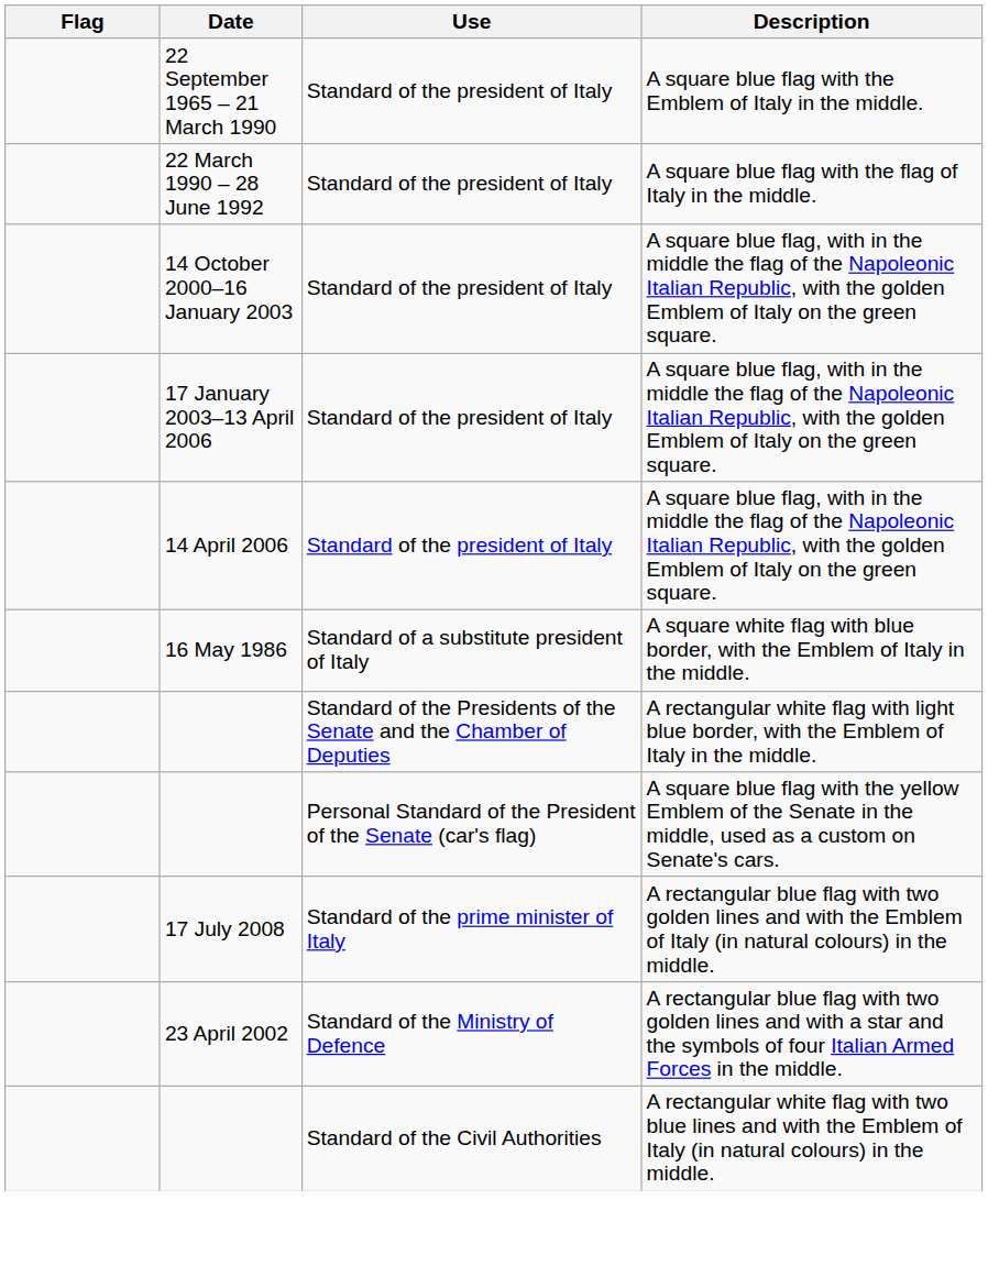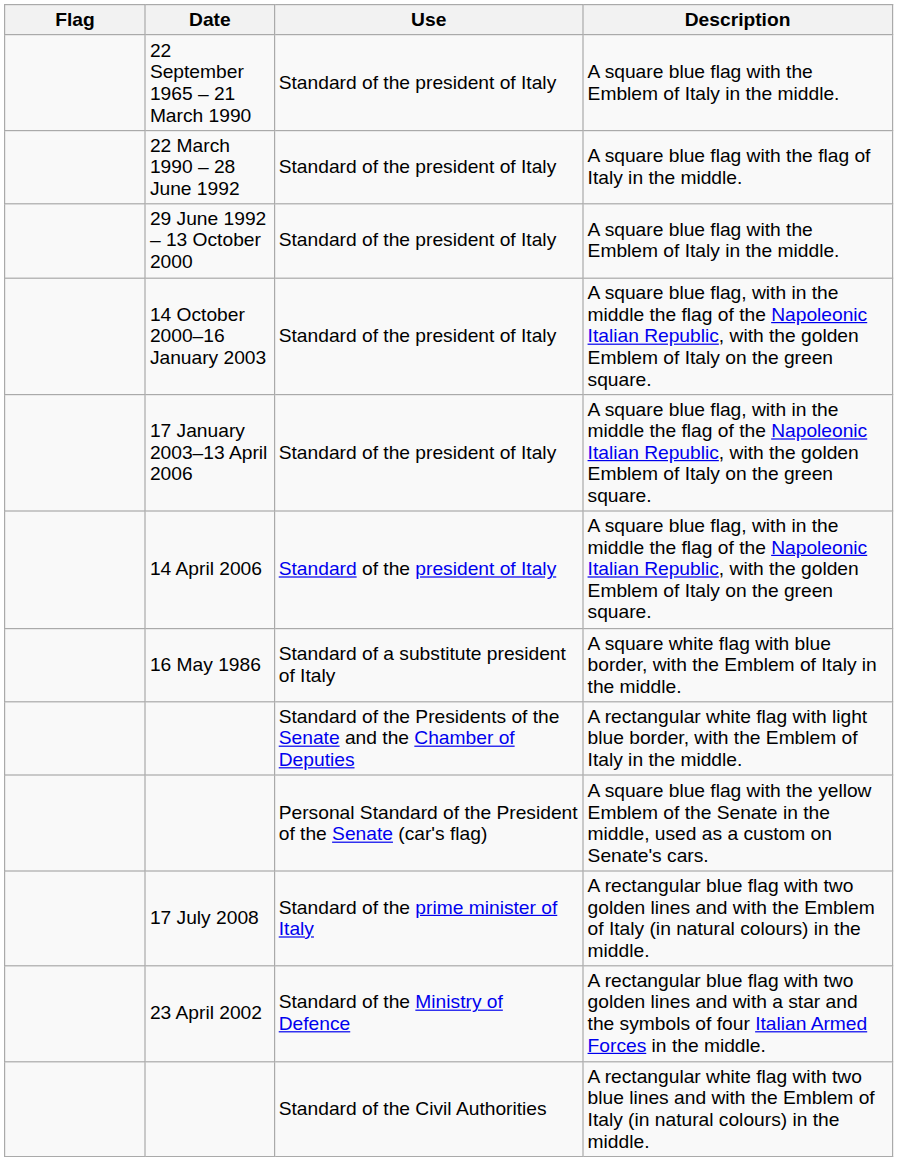+ row: 29 June 1992 – 13 October 2000 | Standard of the president of Italy | A square blue flag with the Emblem of Italy in the middle.
